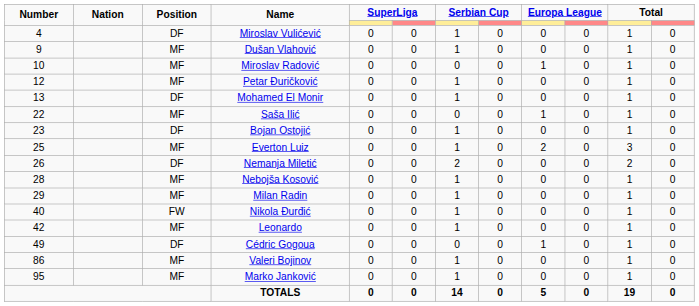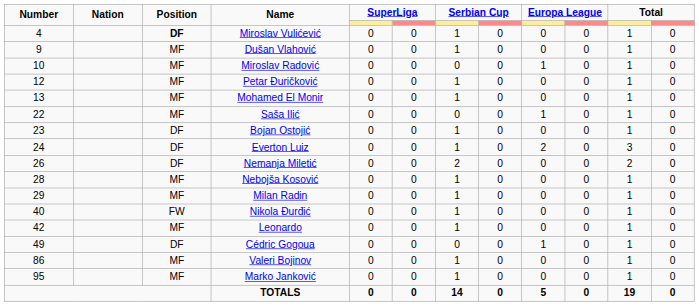Miroslav Vulićević | Position: normal -> bold
Mohamed El Monir | Position: DF -> MF
Everton Luiz | Number: 25 -> 24
Everton Luiz | Position: MF -> DF
